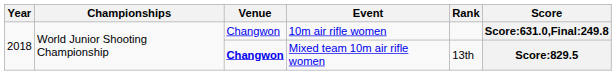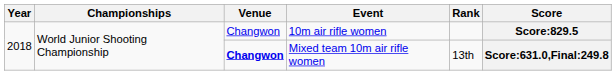10m air rifle women | Score: Score:631.0,Final:249.8 -> Score:829.5
Mixed team 10m air rifle women | Score: Score:829.5 -> Score:631.0,Final:249.8
